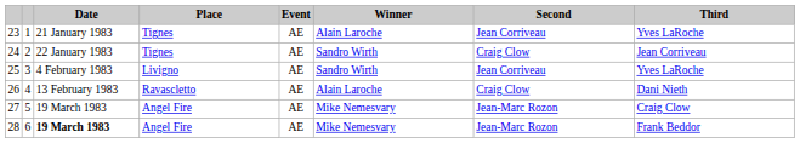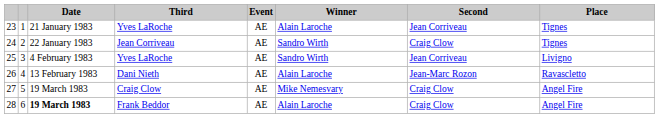columns swapped: Place <-> Third
26 | Second: Craig Clow -> Jean-Marc Rozon
27 | Second: Jean-Marc Rozon -> Craig Clow
28 | Winner: Mike Nemesvary -> Alain Laroche
28 | Second: Jean-Marc Rozon -> Craig Clow
